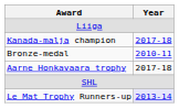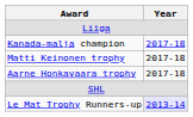- row: Bronze-medal | 2010-11
+ row: Matti Keinonen trophy | 2017-18
